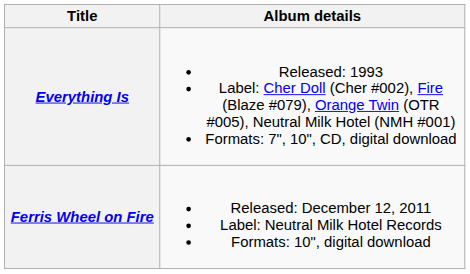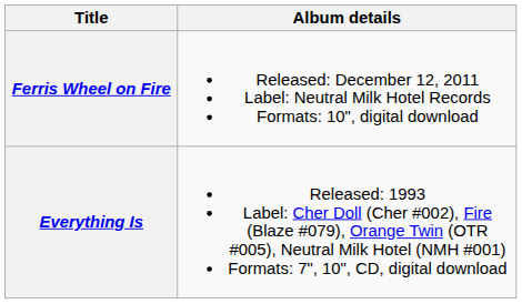rows swapped: Everything Is <-> Ferris Wheel on Fire
